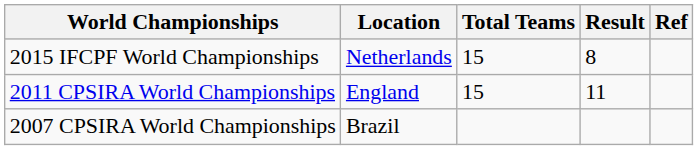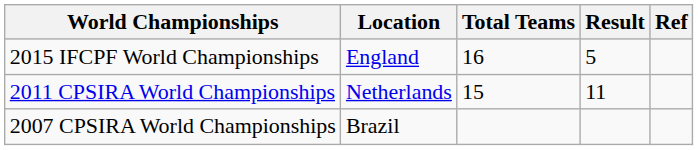2015 IFCPF World Championships | Location: Netherlands -> England
2015 IFCPF World Championships | Total Teams: 15 -> 16
2015 IFCPF World Championships | Result: 8 -> 5
2011 CPSIRA World Championships | Location: England -> Netherlands
